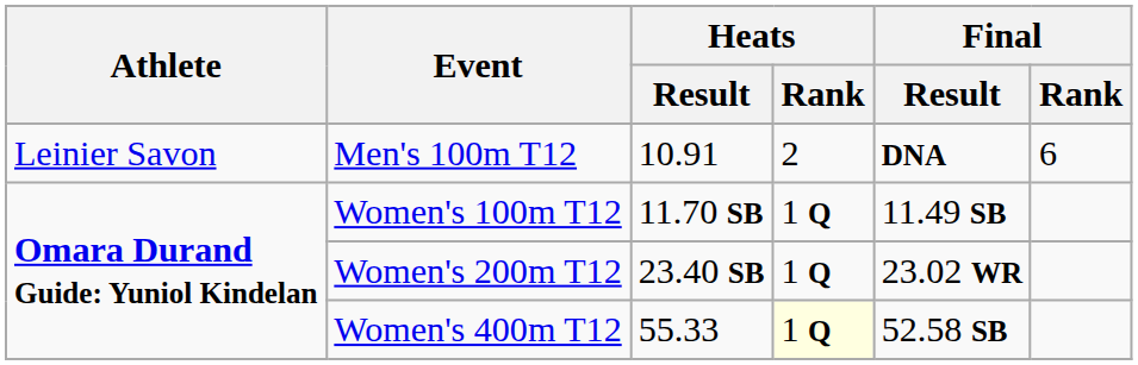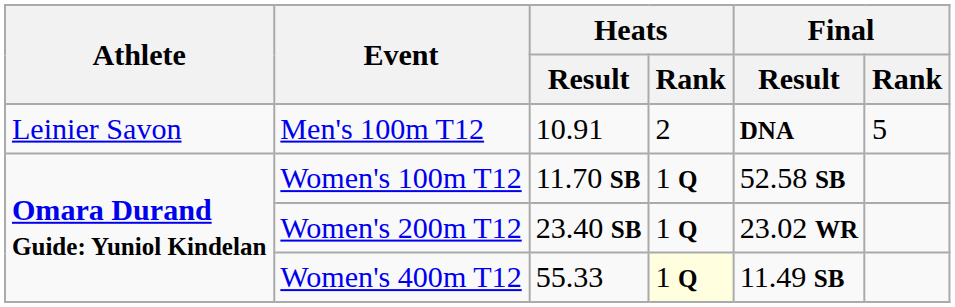Men's 100m T12 | Final / Rank: 6 -> 5
Women's 100m T12 | Final / Result: 11.49 SB -> 52.58 SB
Women's 400m T12 | Final / Result: 52.58 SB -> 11.49 SB
